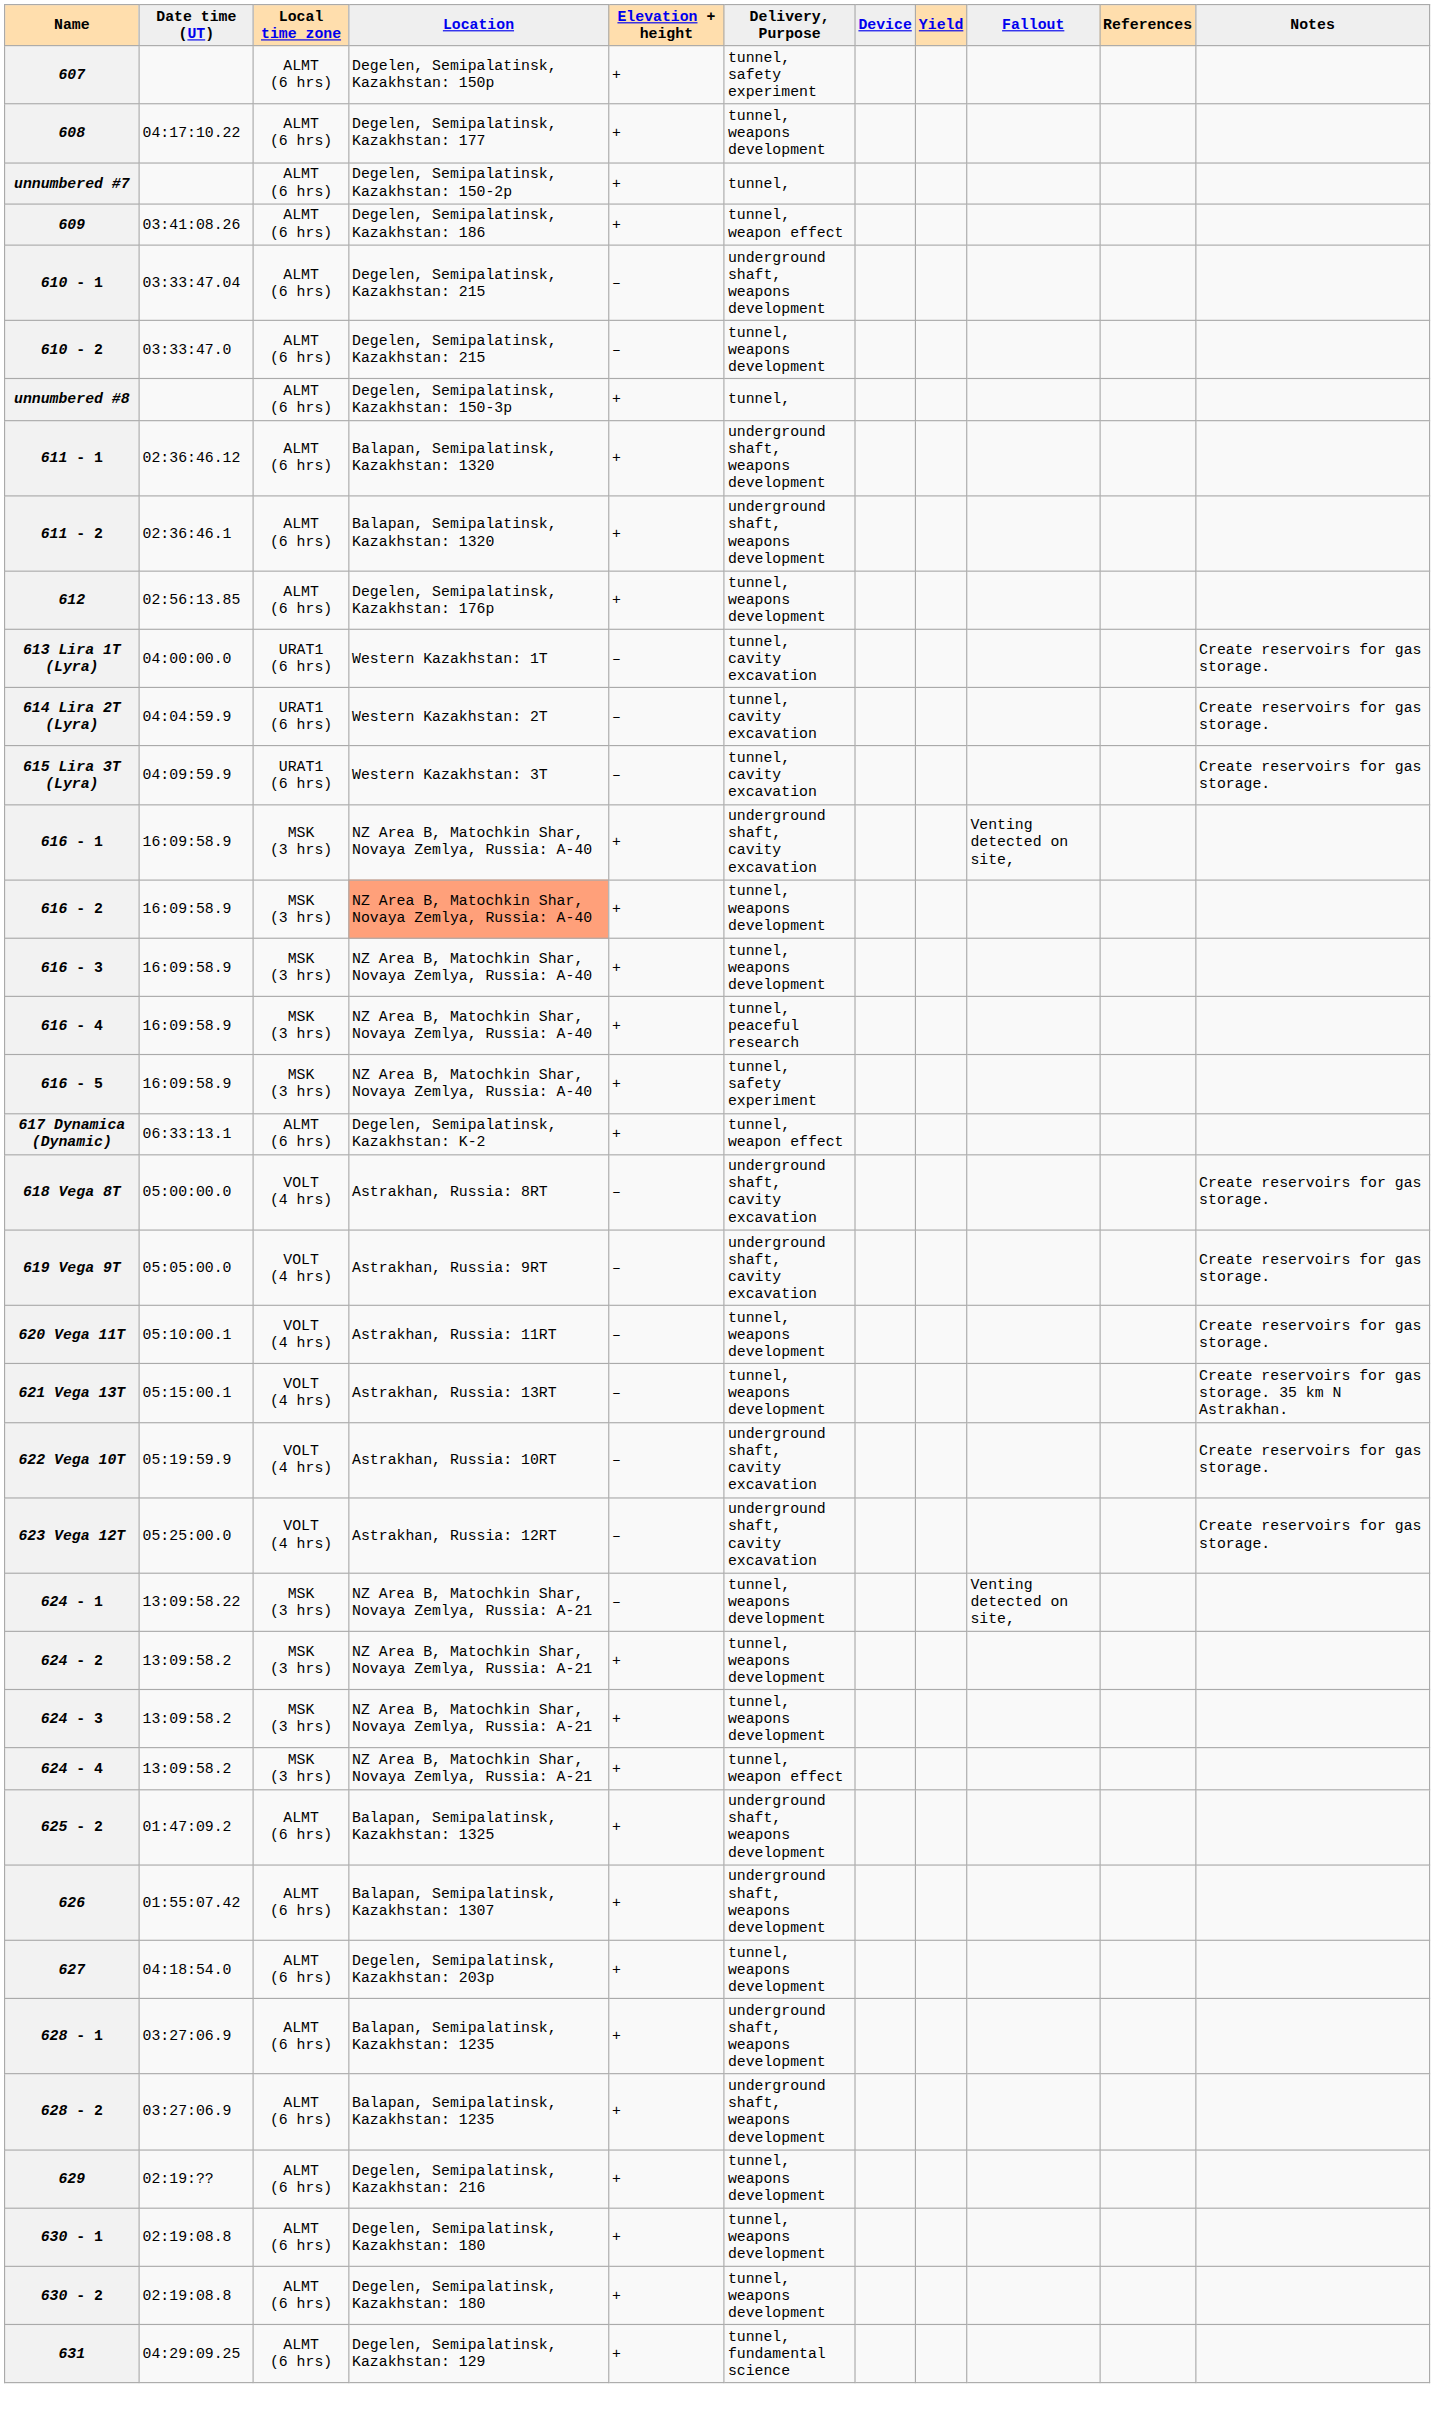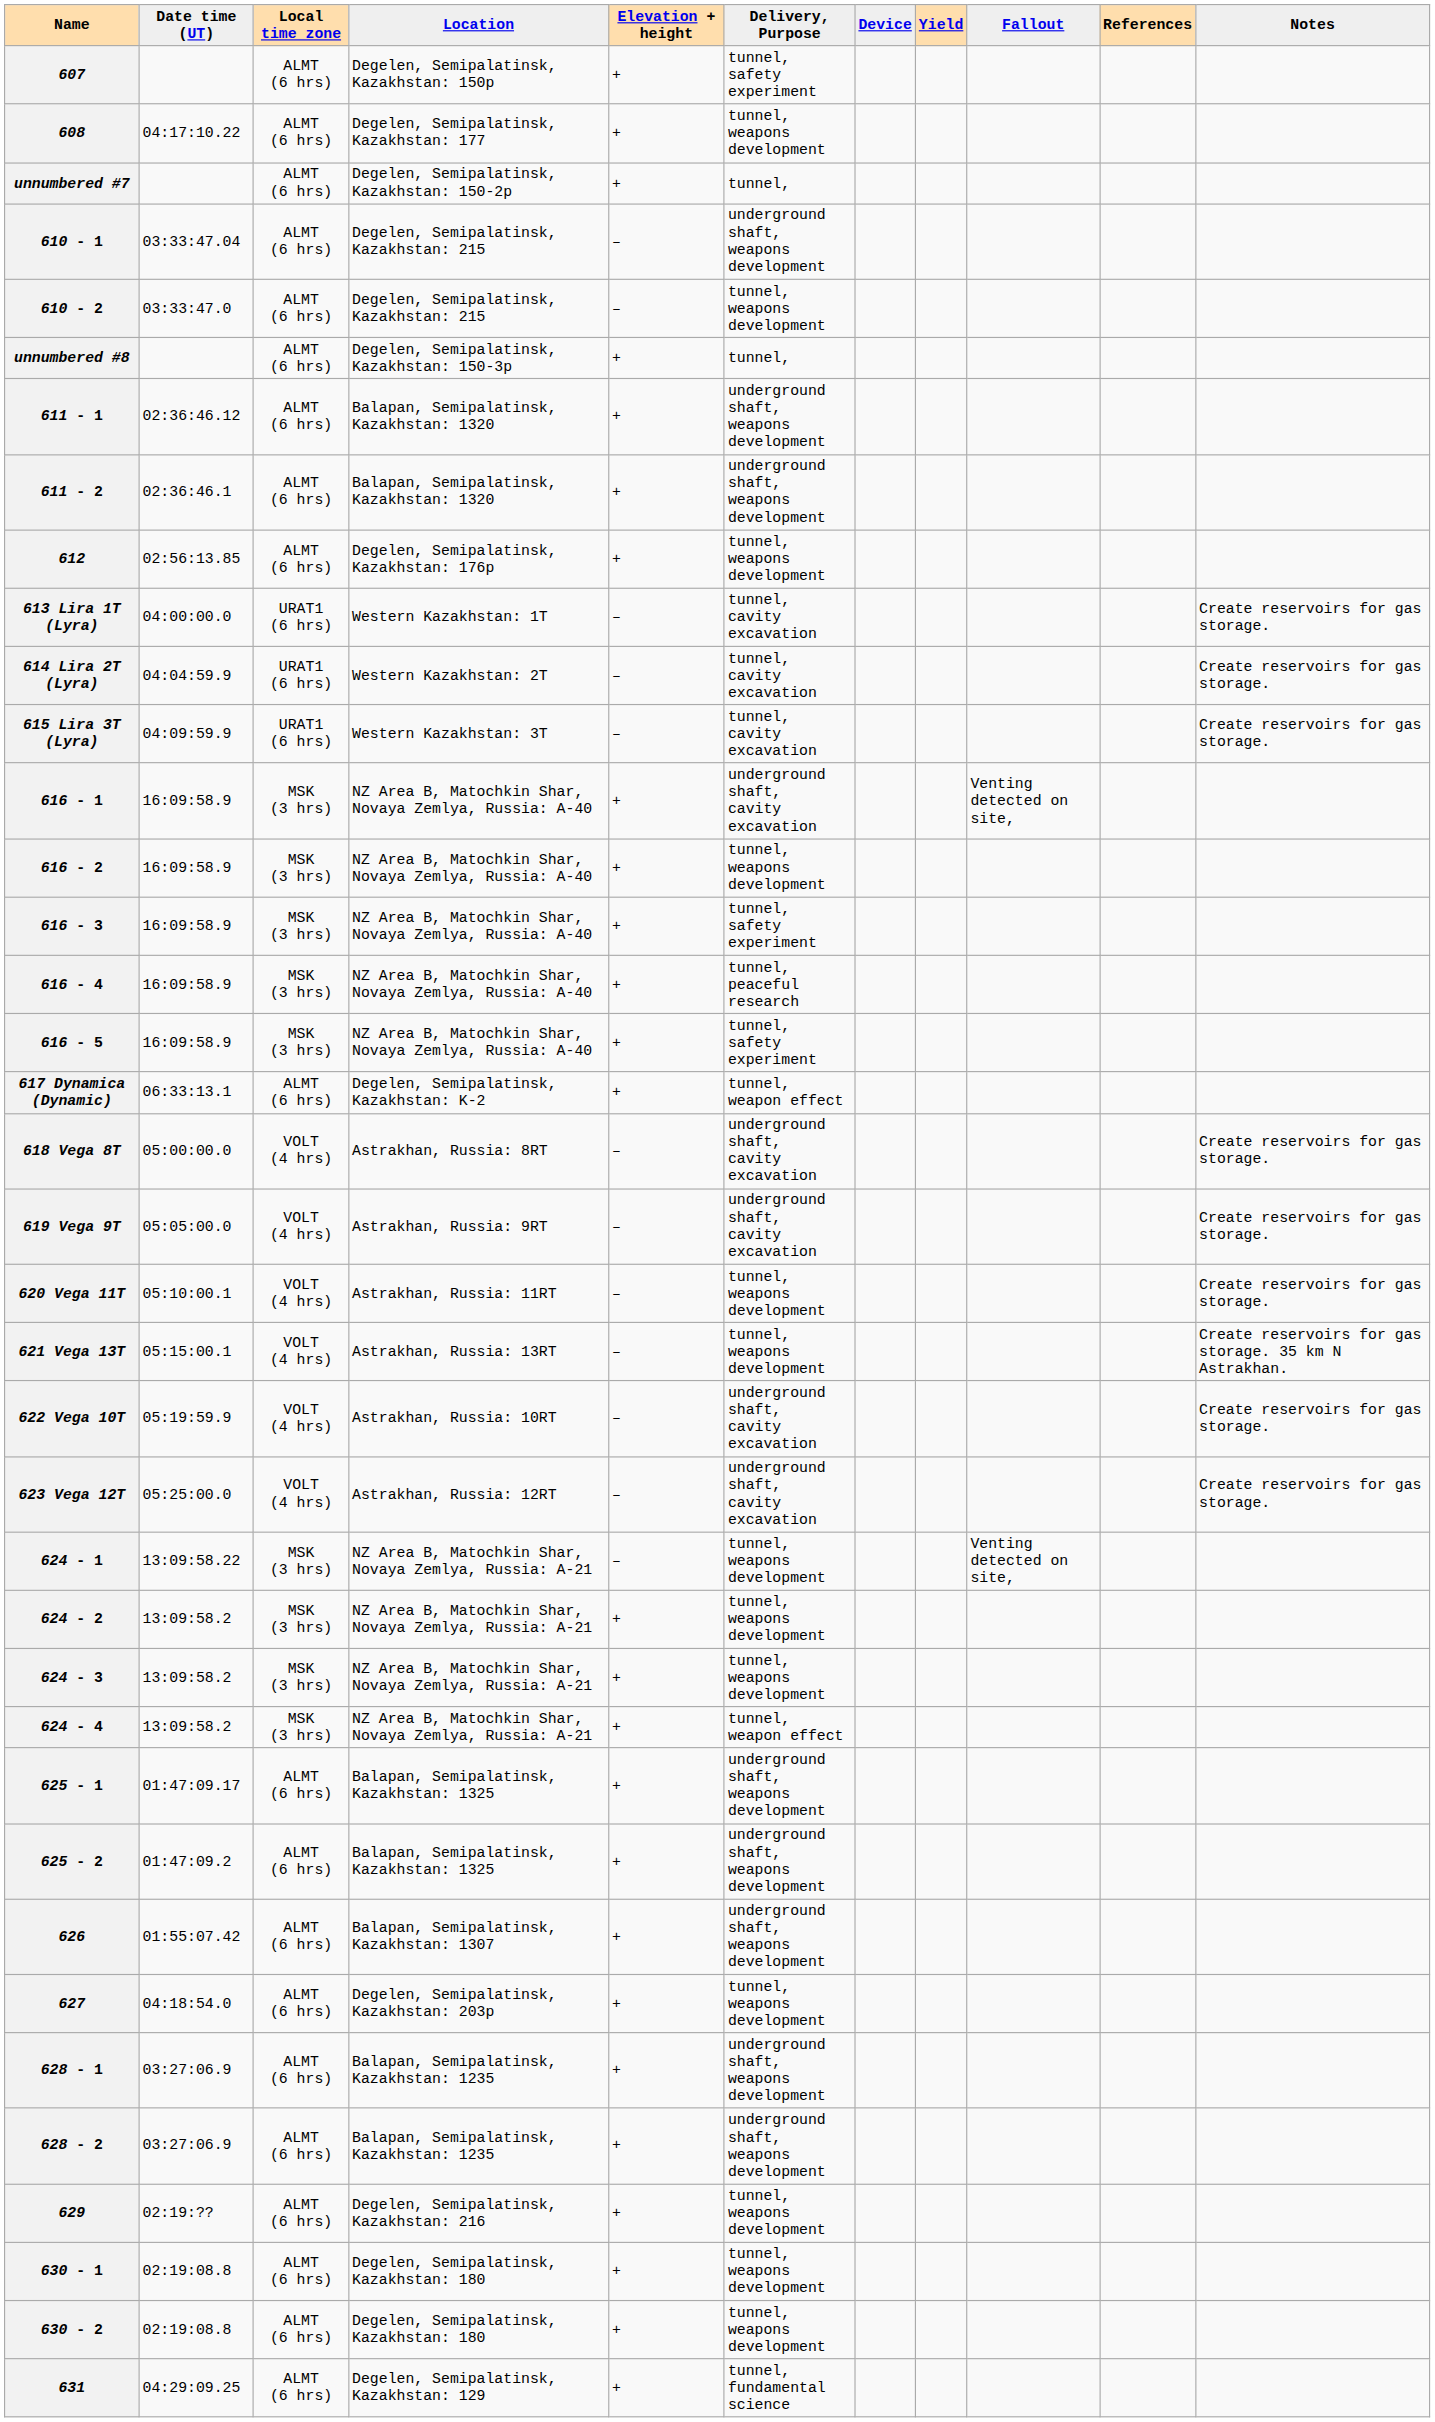- row: 609 | 03:41:08.26 | ALMT (6 hrs) | Degelen, Semipalatinsk, Kazakhstan: 186 | + | tunnel, weapon effect
616 - 2 | Location: lightsalmon background -> no background
616 - 3 | Delivery, Purpose: tunnel, weapons development -> tunnel, safety experiment
+ row: 625 - 1 | 01:47:09.17 | ALMT (6 hrs) | Balapan, Semipalatinsk, Kazakhstan: 1325 | + | underground shaft, weapons development
